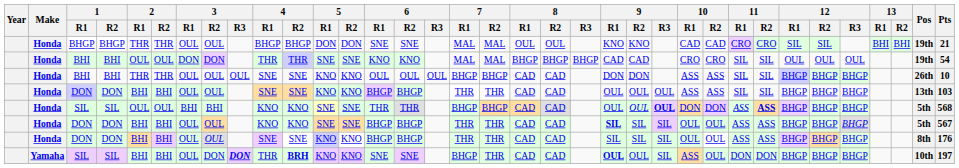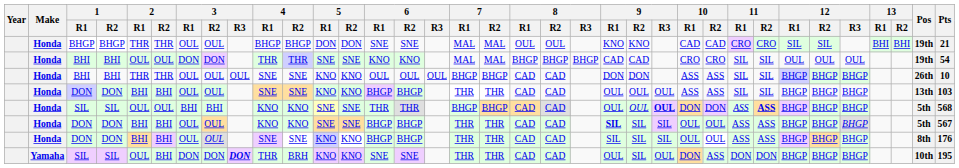Yamaha / SIL | 2 / R1: BHI -> OUL
Yamaha / SIL | 3 / R1: OUL -> DON
Yamaha / SIL | 4 / R2: bold -> normal
Yamaha / SIL | 7 / R1: BHGP -> THR
Yamaha / SIL | 9 / R1: bold -> normal
Yamaha / SIL | 9 / R2: OUL -> SIL
Yamaha / SIL | 9 / R3: SIL -> OUL
Yamaha / SIL | 10 / R1: ASS -> DON
Yamaha / SIL | 10 / R2: OUL -> ASS
Yamaha / SIL | Pts: 197 -> 195
